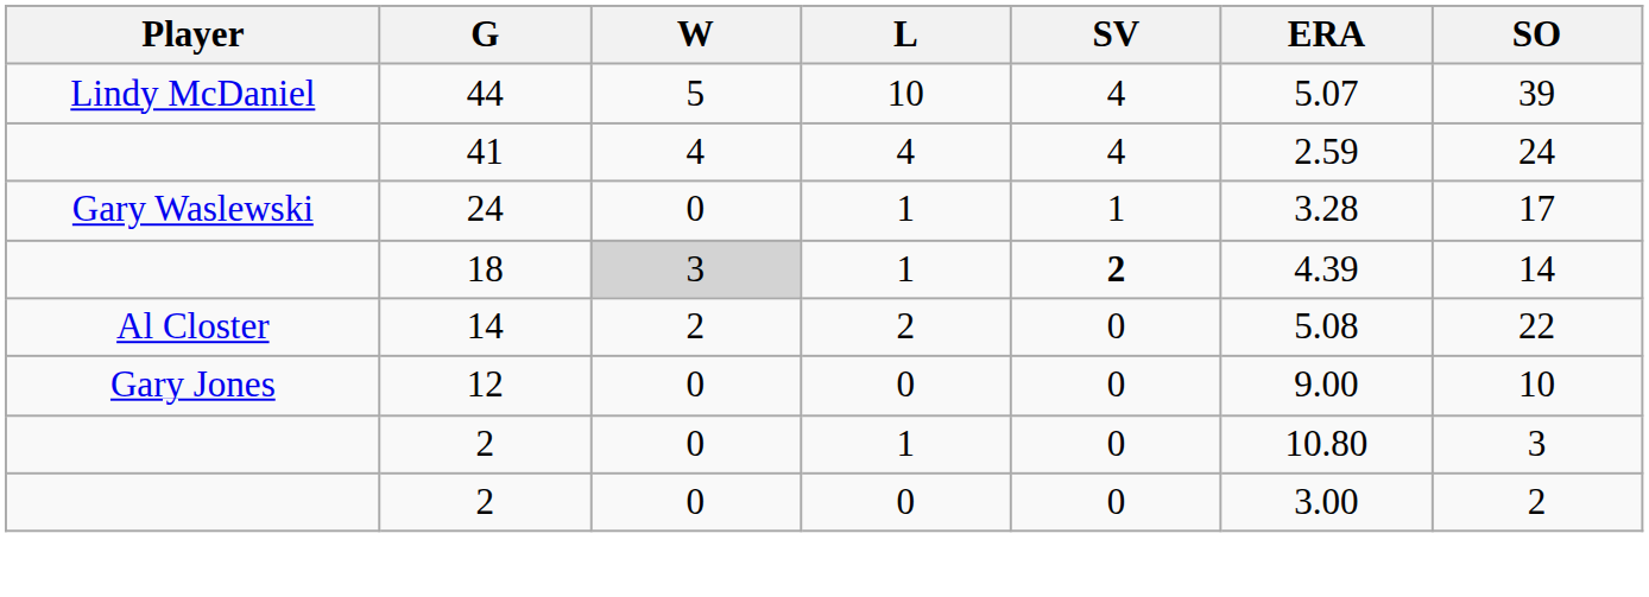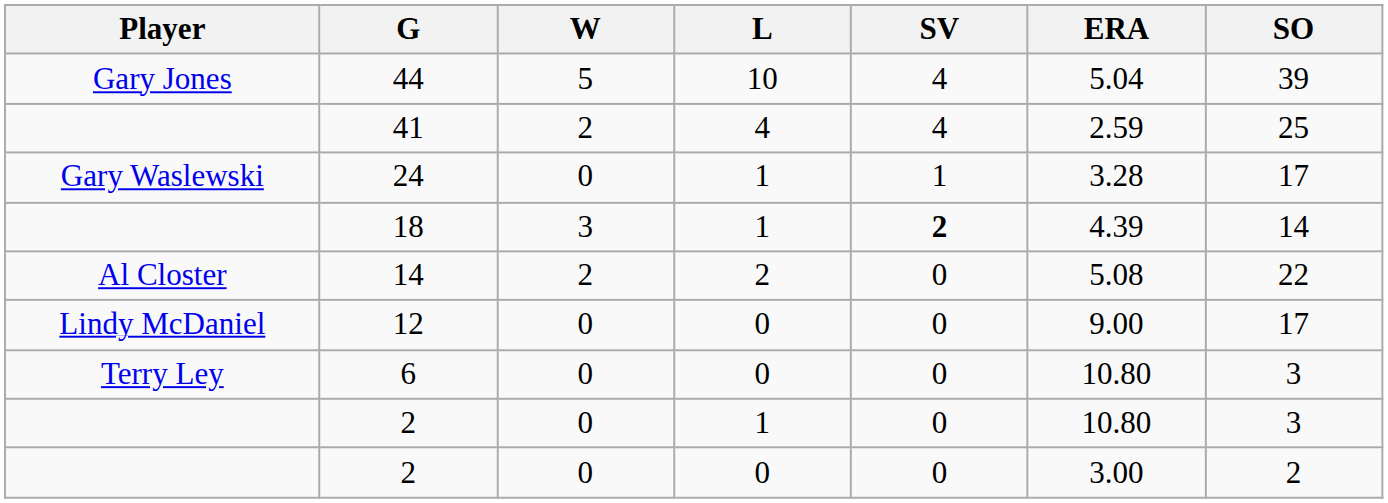44 | Player: Lindy McDaniel -> Gary Jones
44 | ERA: 5.07 -> 5.04
41 | W: 4 -> 2
41 | SO: 24 -> 25
18 | W: lightgrey background -> no background
12 | Player: Gary Jones -> Lindy McDaniel
12 | SO: 10 -> 17
+ row: Terry Ley | 6 | 0 | 0 | 0 | 10.80 | 3
